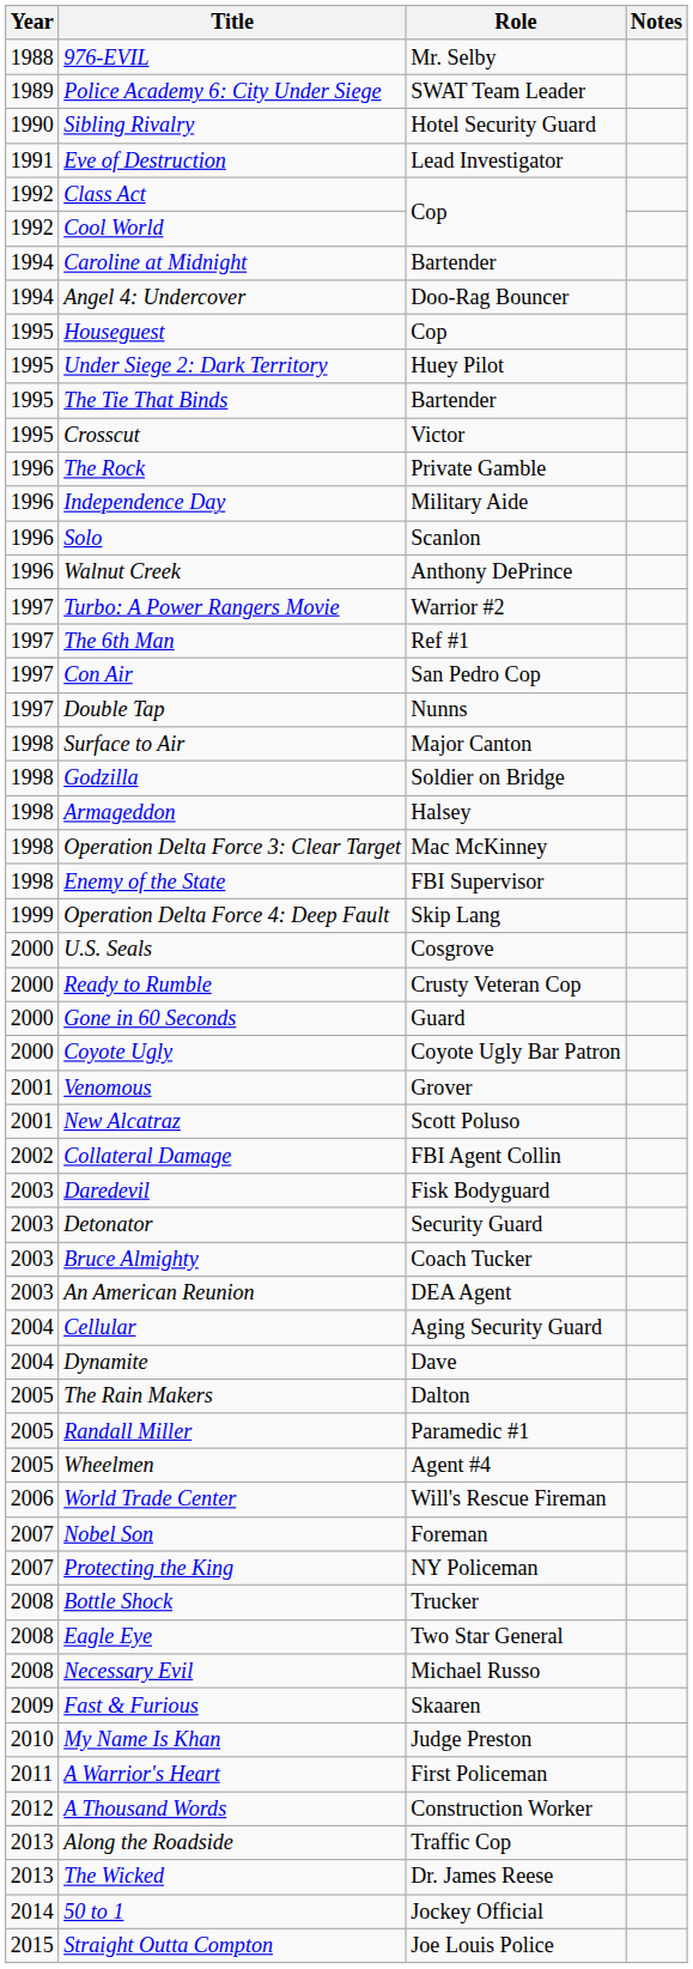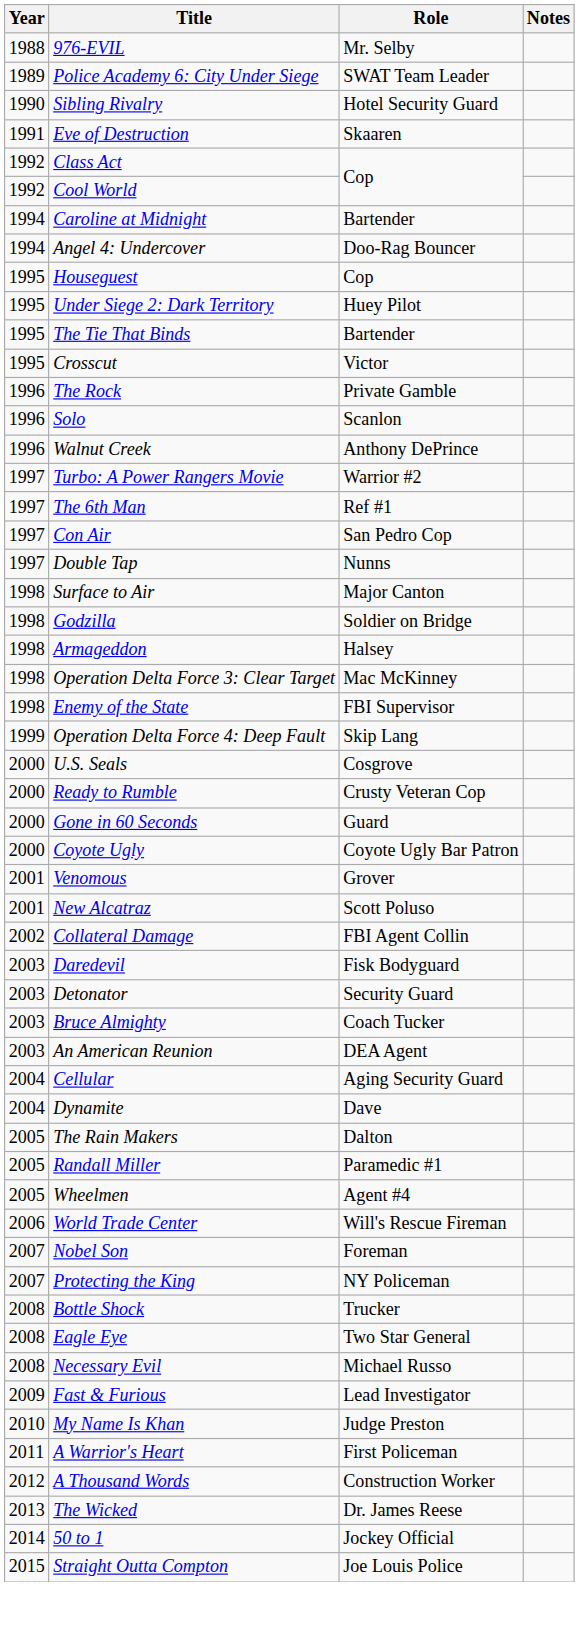Eve of Destruction | Role: Lead Investigator -> Skaaren
- row: 1996 | Independence Day | Military Aide
Fast & Furious | Role: Skaaren -> Lead Investigator
- row: 2013 | Along the Roadside | Traffic Cop
